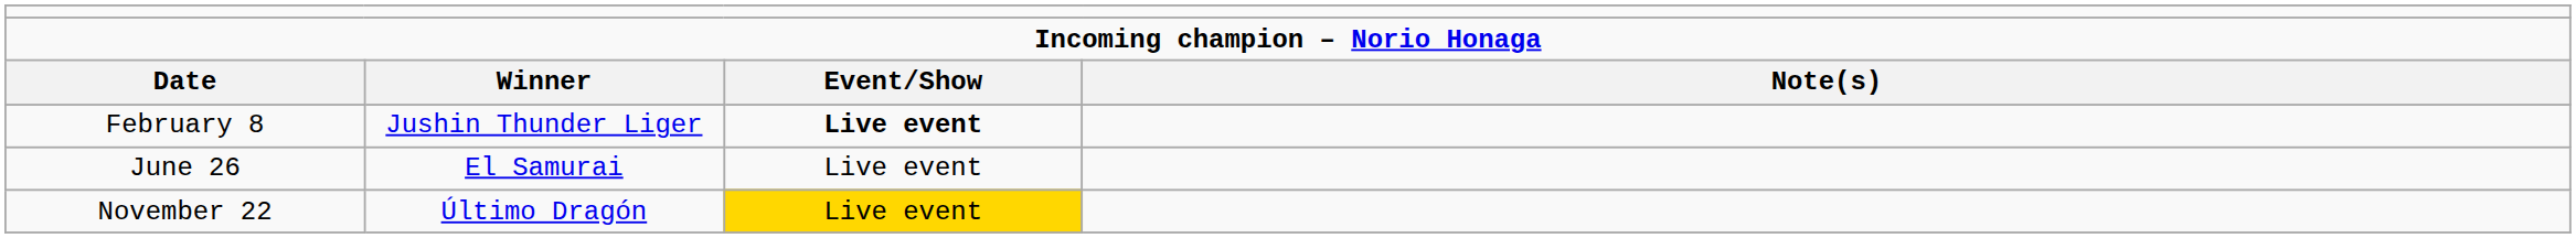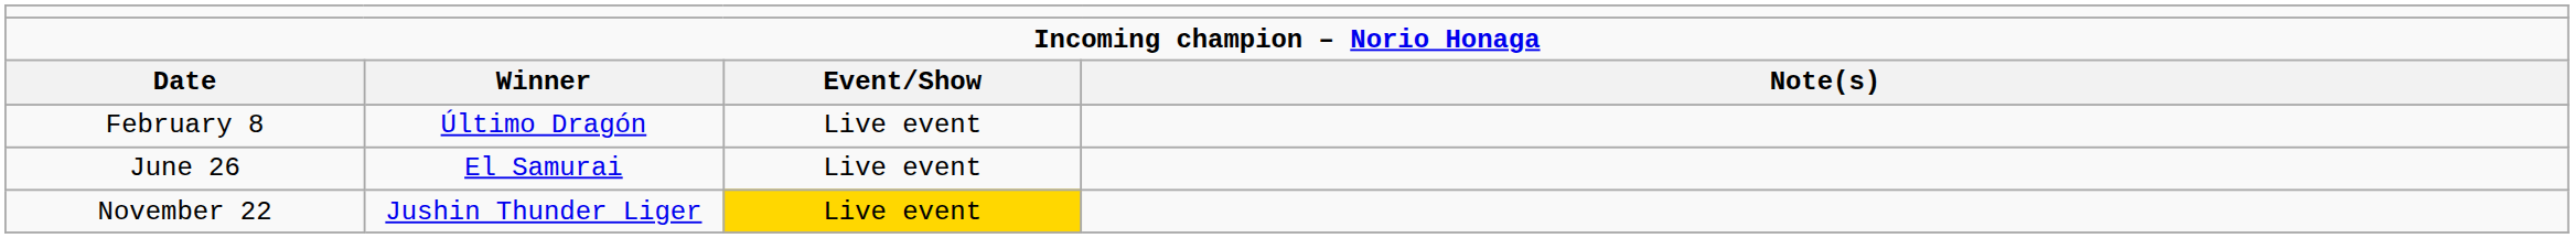February 8 | column 2: Jushin Thunder Liger -> Último Dragón
February 8 | column 3: bold -> normal
November 22 | column 2: Último Dragón -> Jushin Thunder Liger
